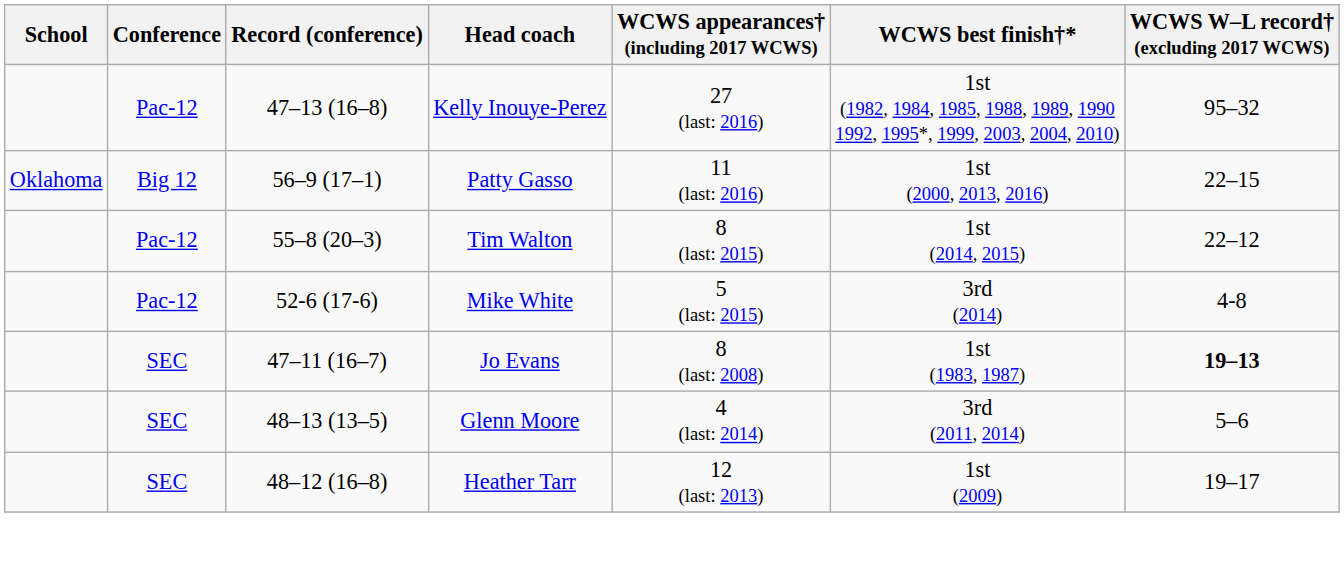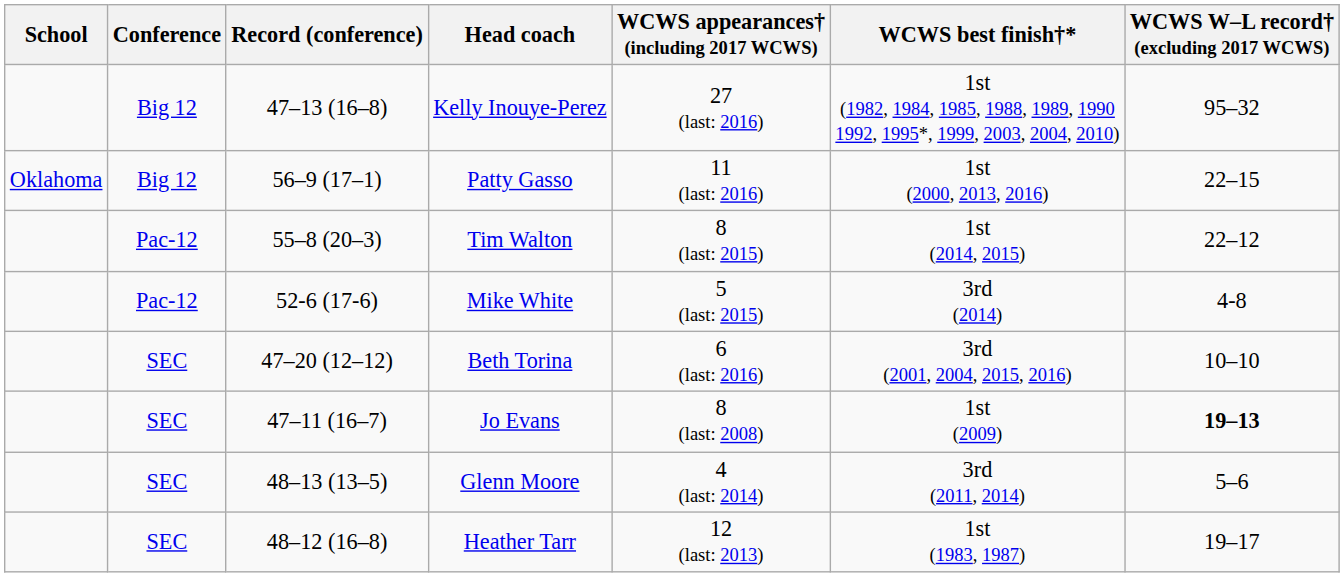Kelly Inouye-Perez | Conference: Pac-12 -> Big 12
+ row: SEC | 47–20 (12–12) | Beth Torina | 6 (last: 2016) | 3rd (2001, 2004, 2015, 2016) | 10–10
Jo Evans | WCWS best finish†*: 1st (1983, 1987) -> 1st (2009)
Heather Tarr | WCWS best finish†*: 1st (2009) -> 1st (1983, 1987)
